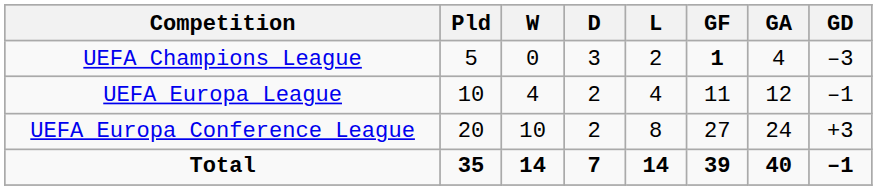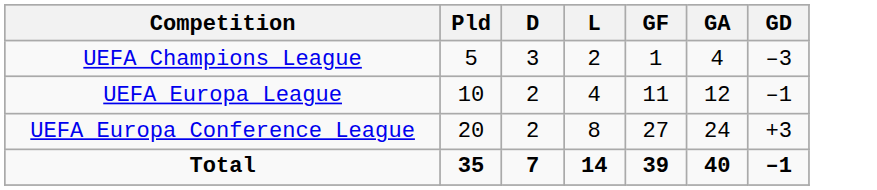- column: W | 0 | 4 | 10 | 14
UEFA Champions League | GF: bold -> normal
